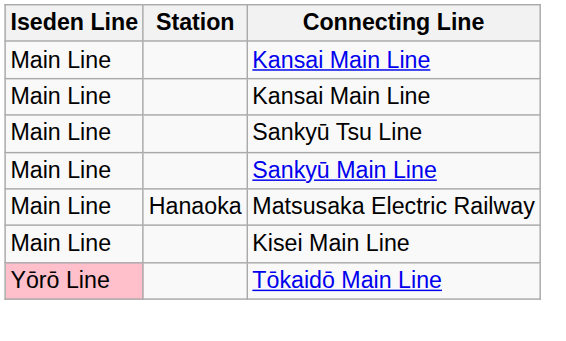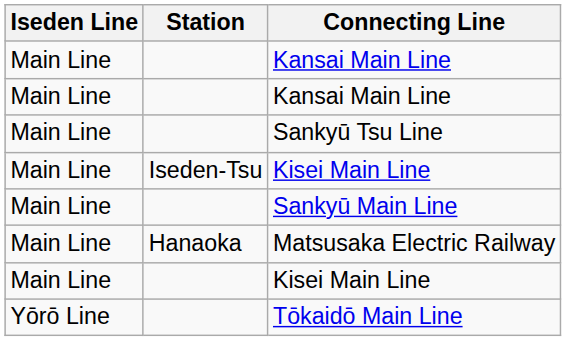+ row: Main Line | Iseden-Tsu | Kisei Main Line
Tōkaidō Main Line | Iseden Line: pink background -> no background
